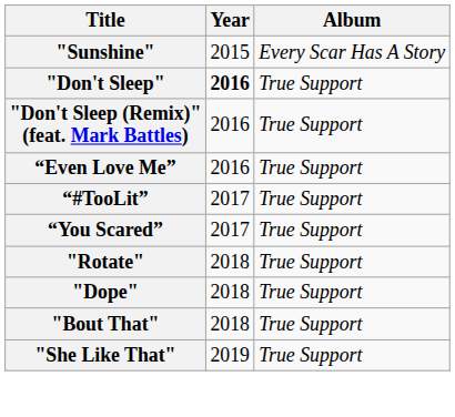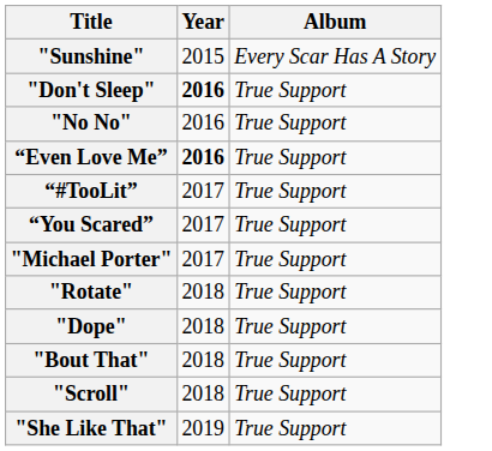+ row: "No No" | 2016 | True Support
- row: "Don't Sleep (Remix)" (feat. Mark Battles) | 2016 | True Support
“Even Love Me” | Year: normal -> bold
+ row: "Michael Porter" | 2017 | True Support
+ row: "Scroll" | 2018 | True Support
